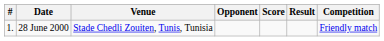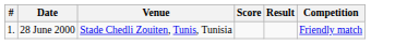- column: Opponent
